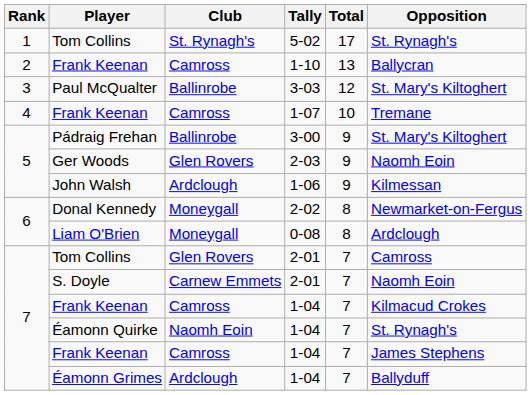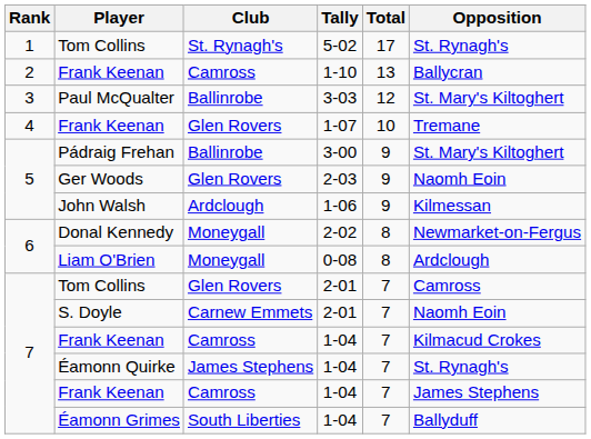Frank Keenan / 1-07 | Club: Camross -> Glen Rovers
Éamonn Quirke | Club: Naomh Eoin -> James Stephens
Éamonn Grimes | Club: Ardclough -> South Liberties
